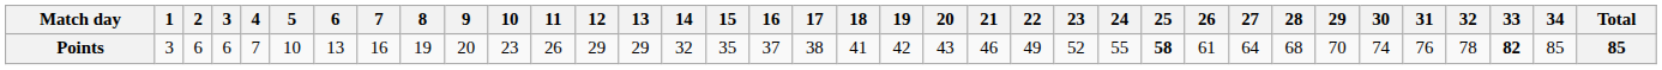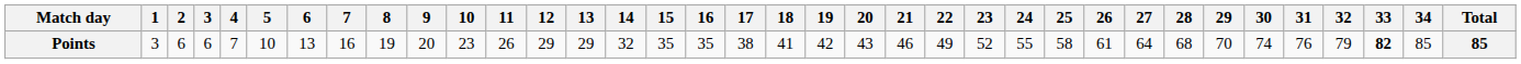Points | 16: 37 -> 35
Points | 25: bold -> normal
Points | 32: 78 -> 79
